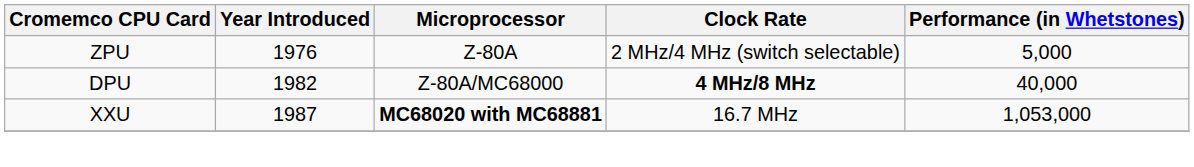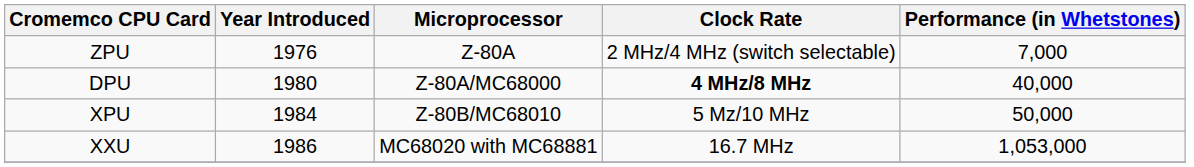ZPU | Performance (in Whetstones): 5,000 -> 7,000
DPU | Year Introduced: 1982 -> 1980
+ row: XPU | 1984 | Z-80B/MC68010 | 5 Mz/10 MHz | 50,000
XXU | Year Introduced: 1987 -> 1986
XXU | Microprocessor: bold -> normal
